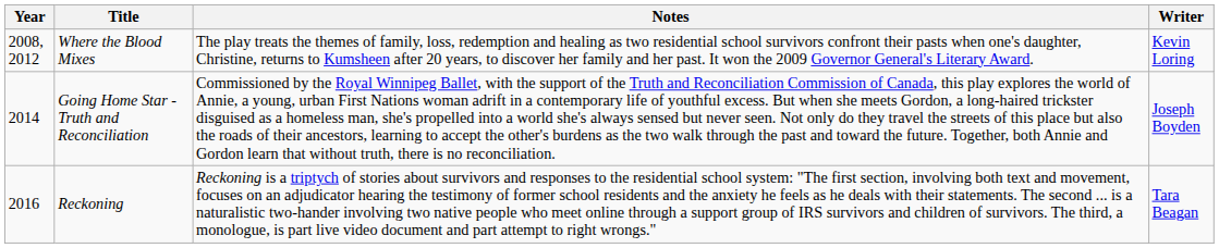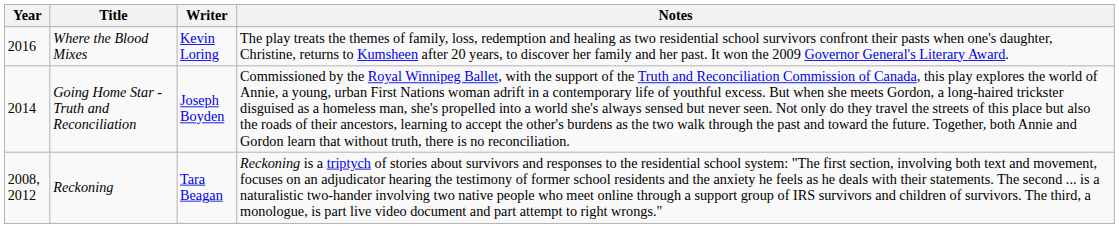columns swapped: Writer <-> Notes
Where the Blood Mixes | Year: 2008, 2012 -> 2016
Reckoning | Year: 2016 -> 2008, 2012
